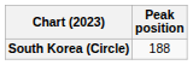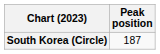South Korea (Circle) | Peak position: 188 -> 187
